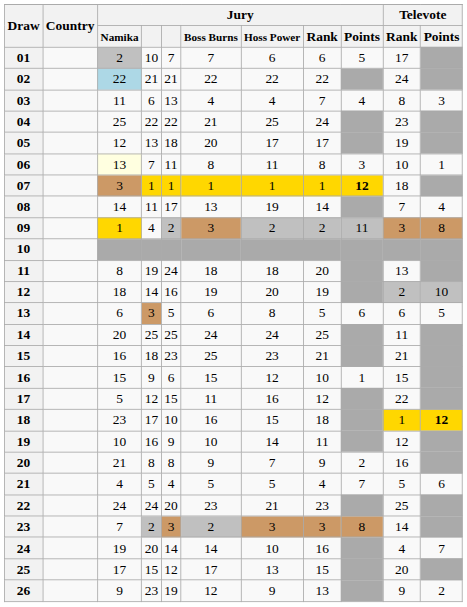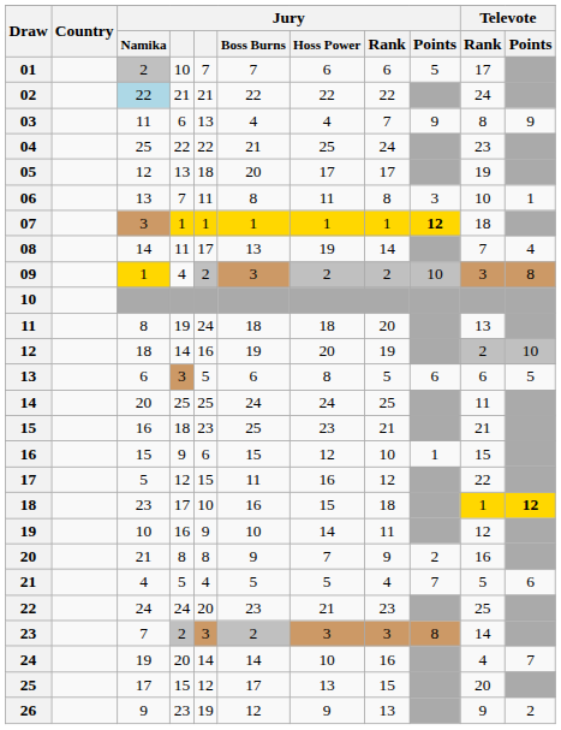03 | Jury / Points: 4 -> 9
03 | Televote / Points: 3 -> 9
06 | Jury / Namika: lightyellow background -> no background
09 | Jury / Points: 11 -> 10
